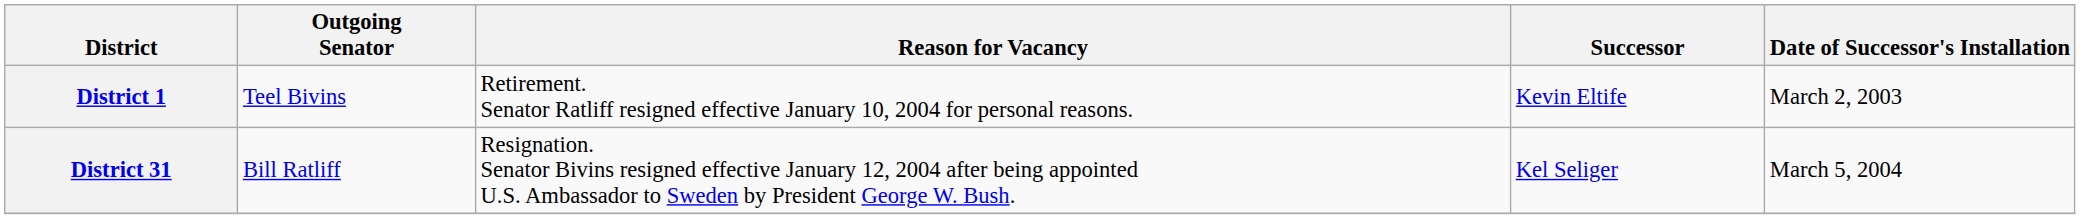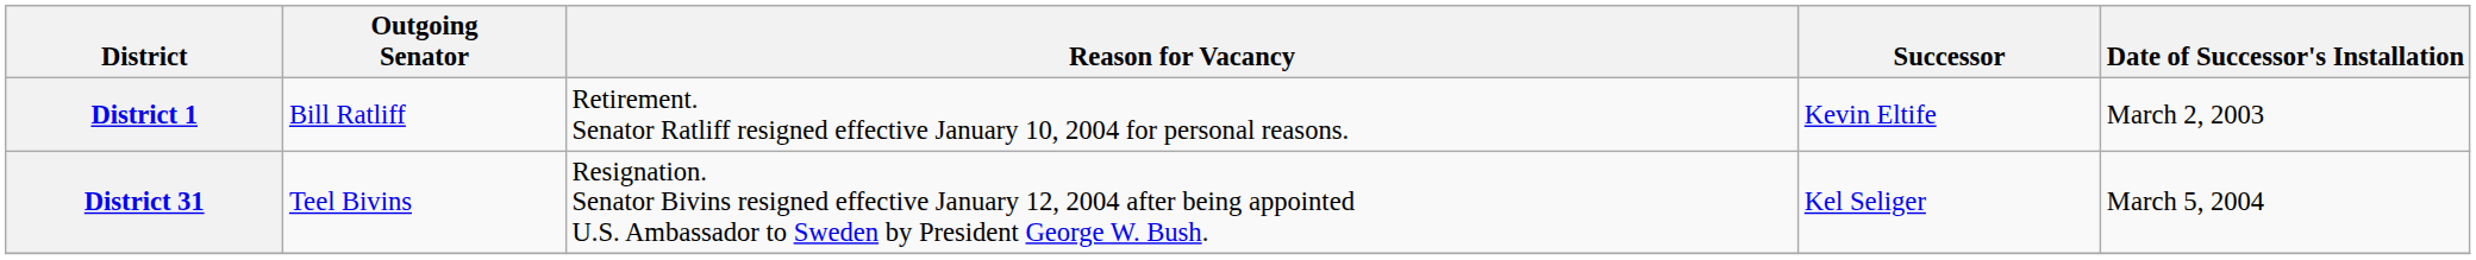District 1 | Outgoing Senator: Teel Bivins -> Bill Ratliff
District 31 | Outgoing Senator: Bill Ratliff -> Teel Bivins
